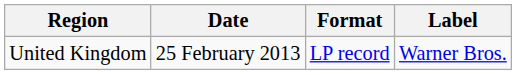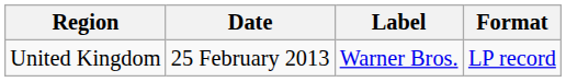columns swapped: Format <-> Label
